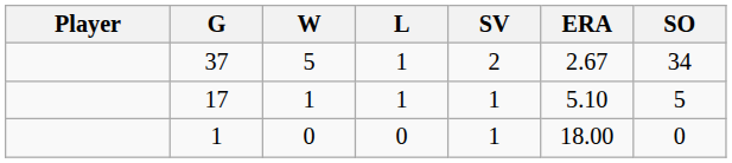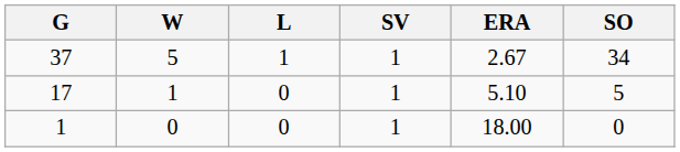- column: Player
37 | SV: 2 -> 1
17 | L: 1 -> 0
